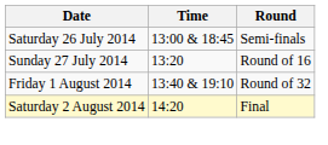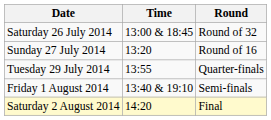Saturday 26 July 2014 | Round: Semi-finals -> Round of 32
+ row: Tuesday 29 July 2014 | 13:55 | Quarter-finals
Friday 1 August 2014 | Round: Round of 32 -> Semi-finals
